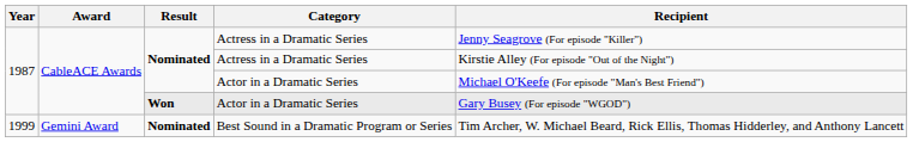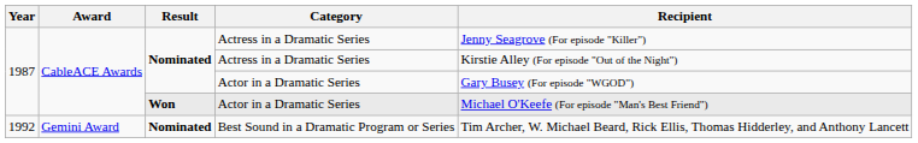Nominated / Actor in a Dramatic Series | Recipient: Michael O'Keefe (For episode "Man's Best Friend") -> Gary Busey (For episode "WGOD")
Won / Actor in a Dramatic Series | Recipient: Gary Busey (For episode "WGOD") -> Michael O'Keefe (For episode "Man's Best Friend")
Best Sound in a Dramatic Program or Series | Year: 1999 -> 1992
